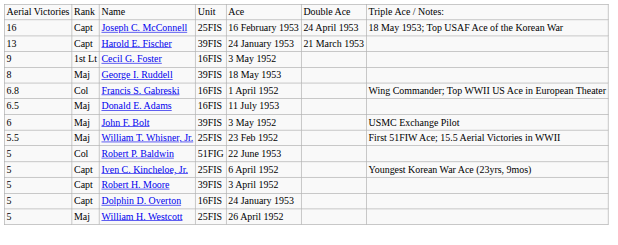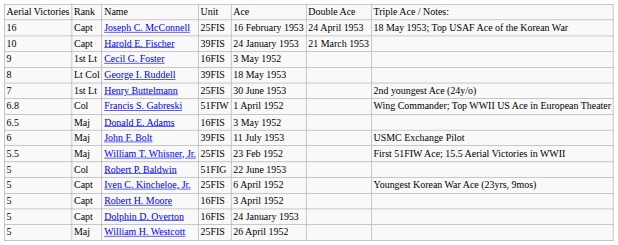Harold E. Fischer | column 1: 13 -> 10
George I. Ruddell | column 2: Maj -> Lt Col
+ row: 7 | 1st Lt | Henry Buttelmann | 25FIS | 30 June 1953 | 2nd youngest Ace (24y/o)
Francis S. Gabreski | column 4: 16FIS -> 51FIW
Donald E. Adams | column 5: 11 July 1953 -> 3 May 1952
John F. Bolt | column 5: 3 May 1952 -> 11 July 1953
Robert H. Moore | column 4: 39FIS -> 16FIS
